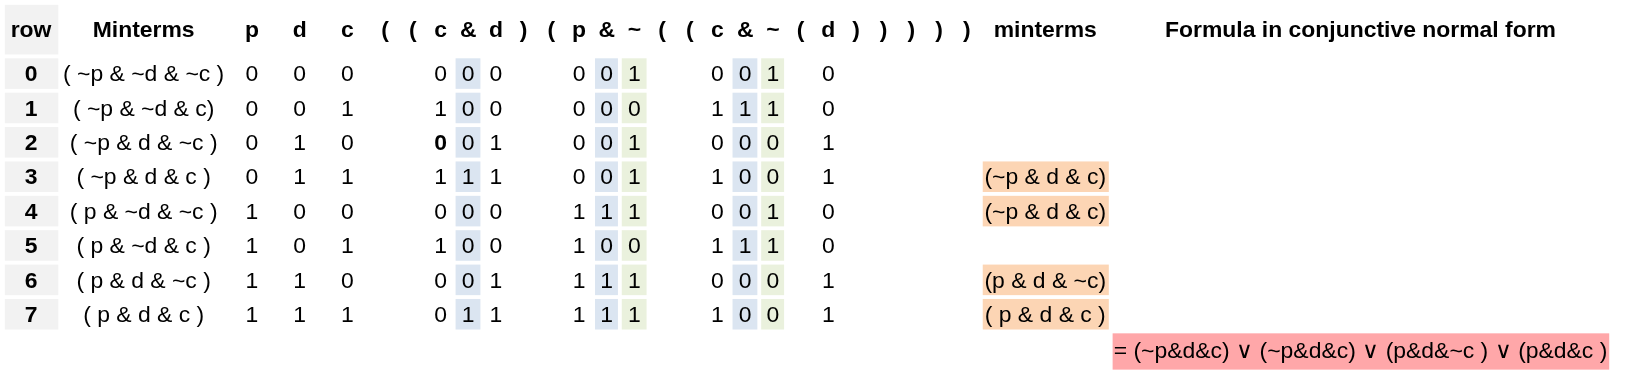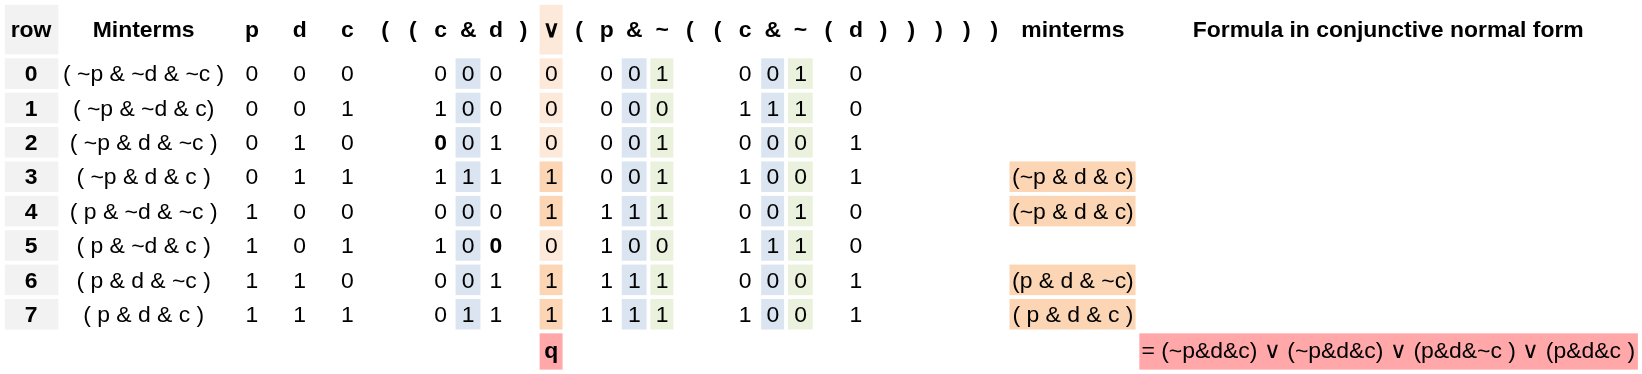+ column: ∨ | 0 | 0 | 0 | 1 | 1 | 0 | 1 | 1 | q
( p & ~d & c ) | column 10: normal -> bold
